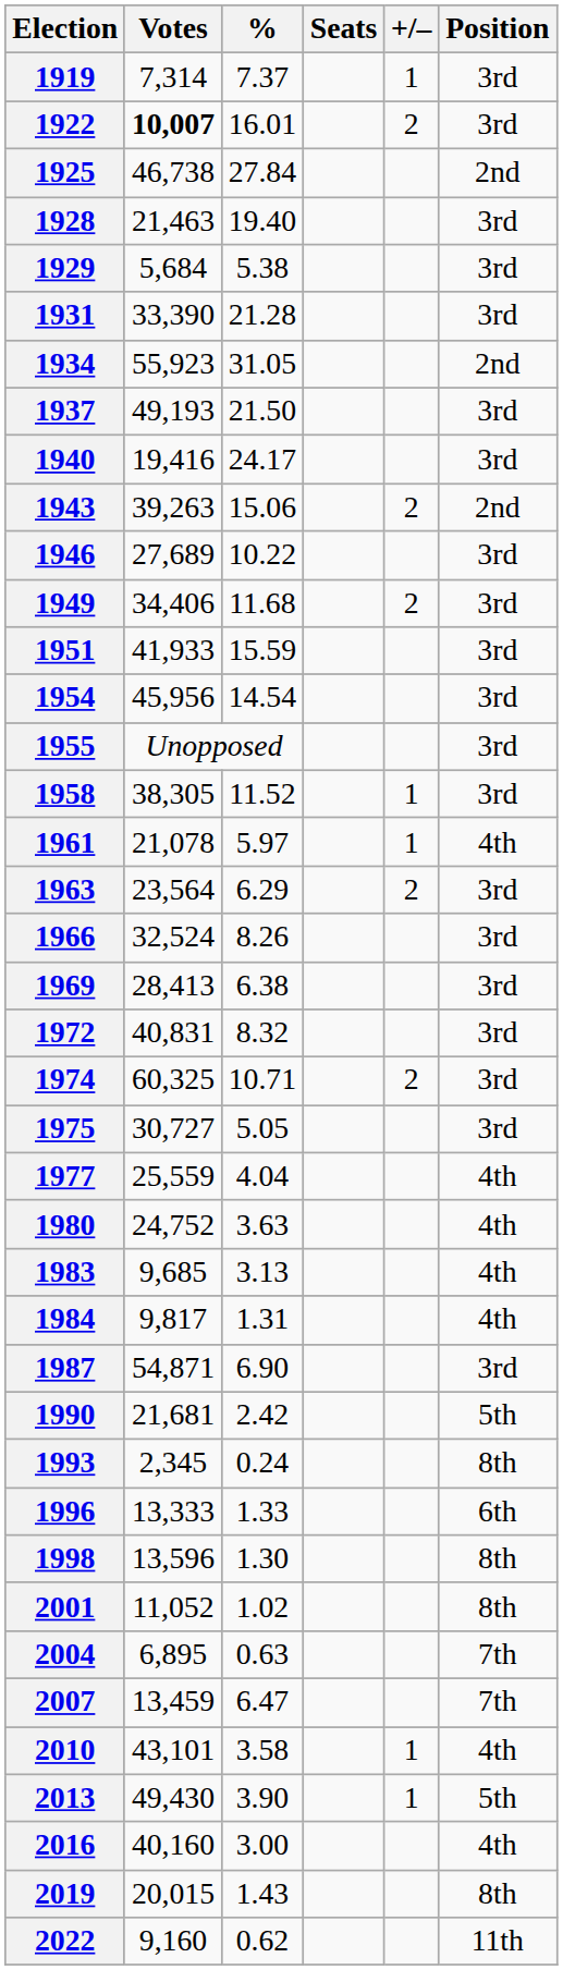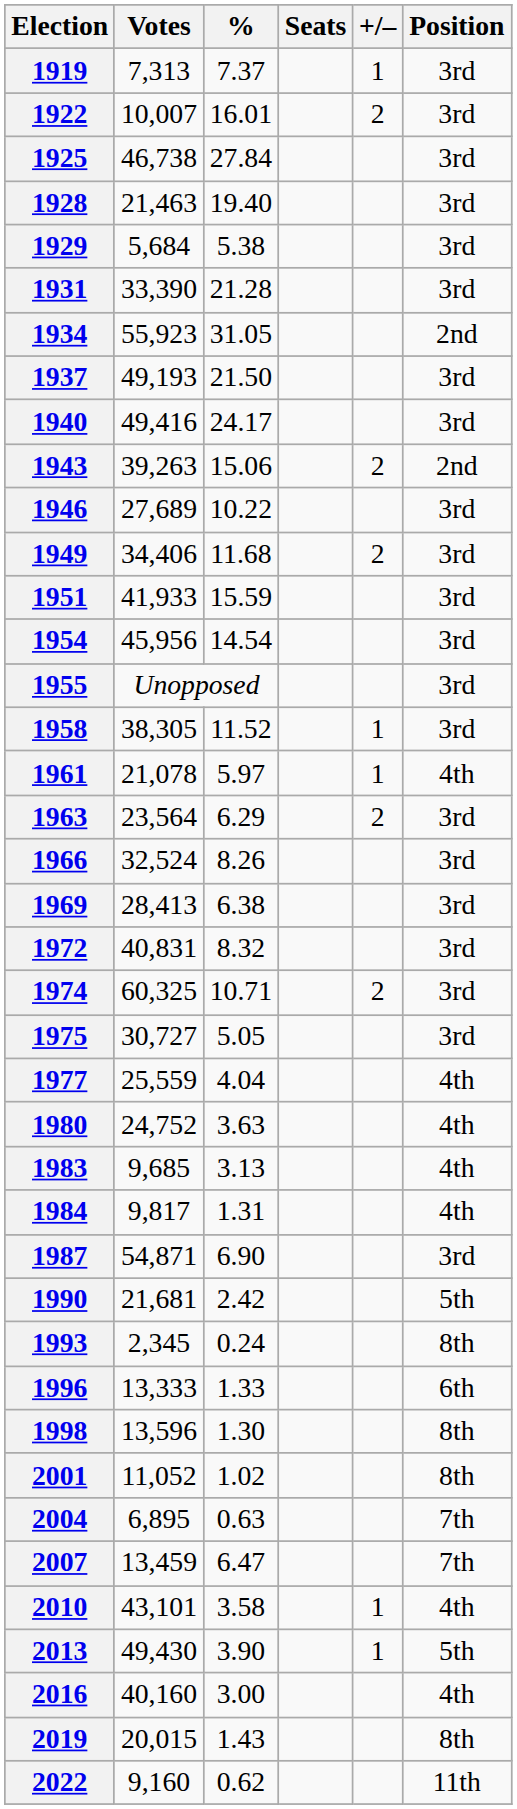1919 | Votes: 7,314 -> 7,313
1922 | Votes: bold -> normal
1925 | Position: 2nd -> 3rd
1940 | Votes: 19,416 -> 49,416
